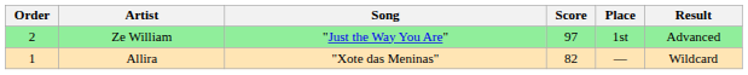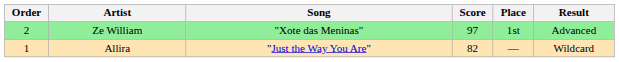Ze William | Song: "Just the Way You Are" -> "Xote das Meninas"
Allira | Song: "Xote das Meninas" -> "Just the Way You Are"
